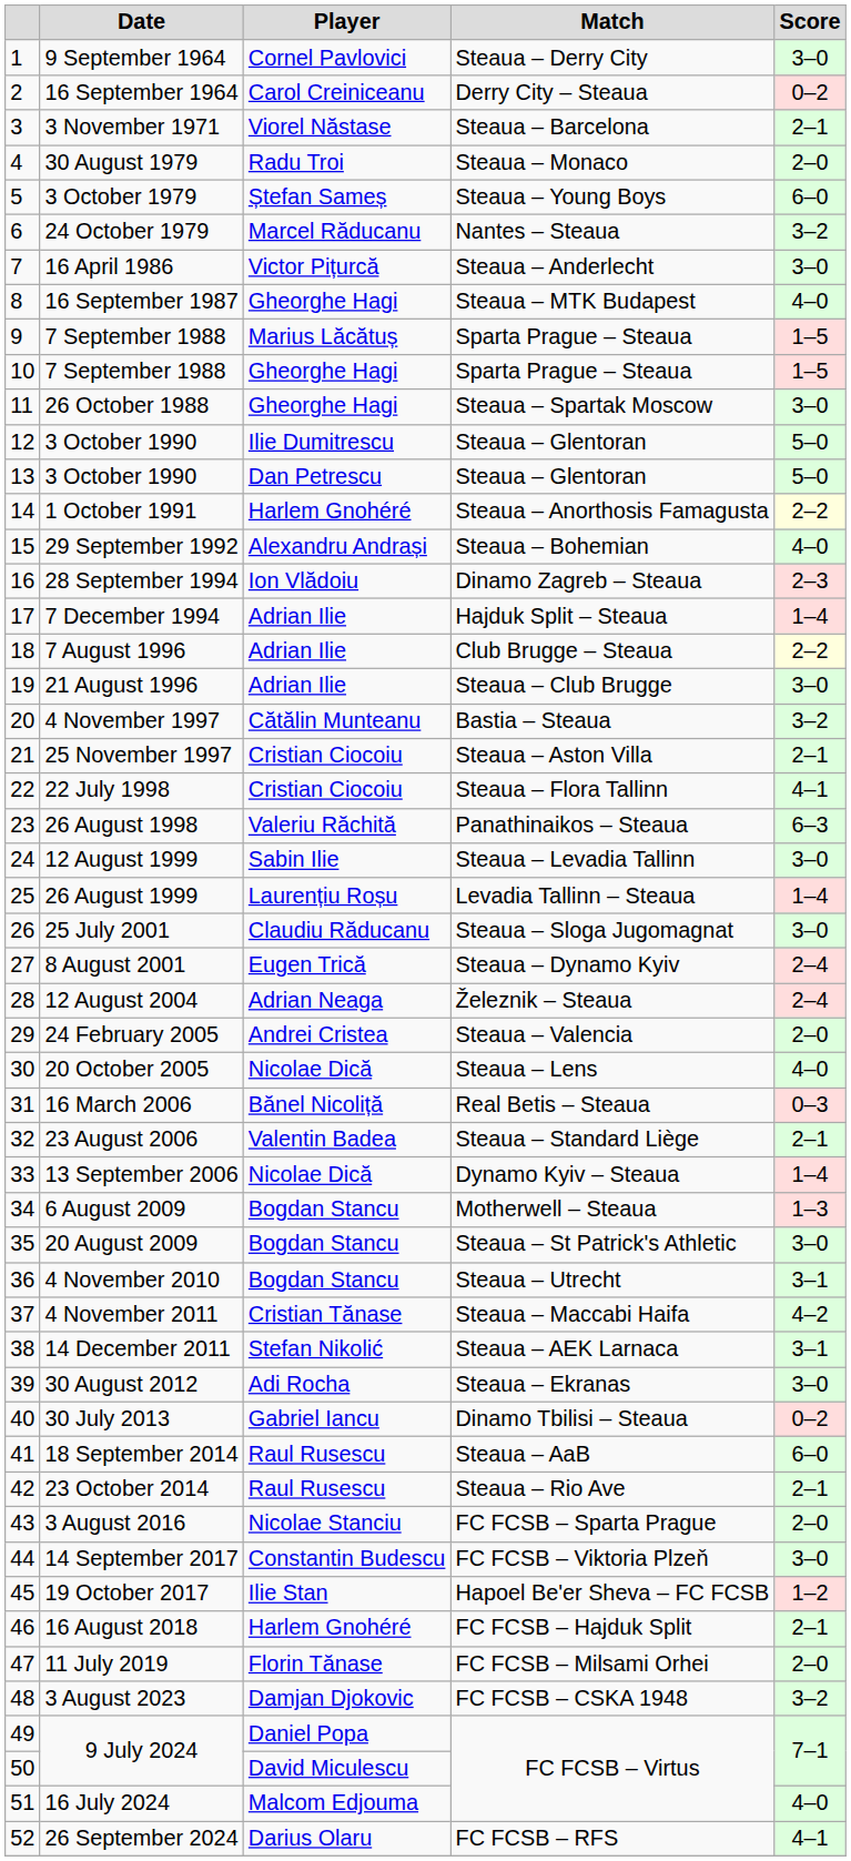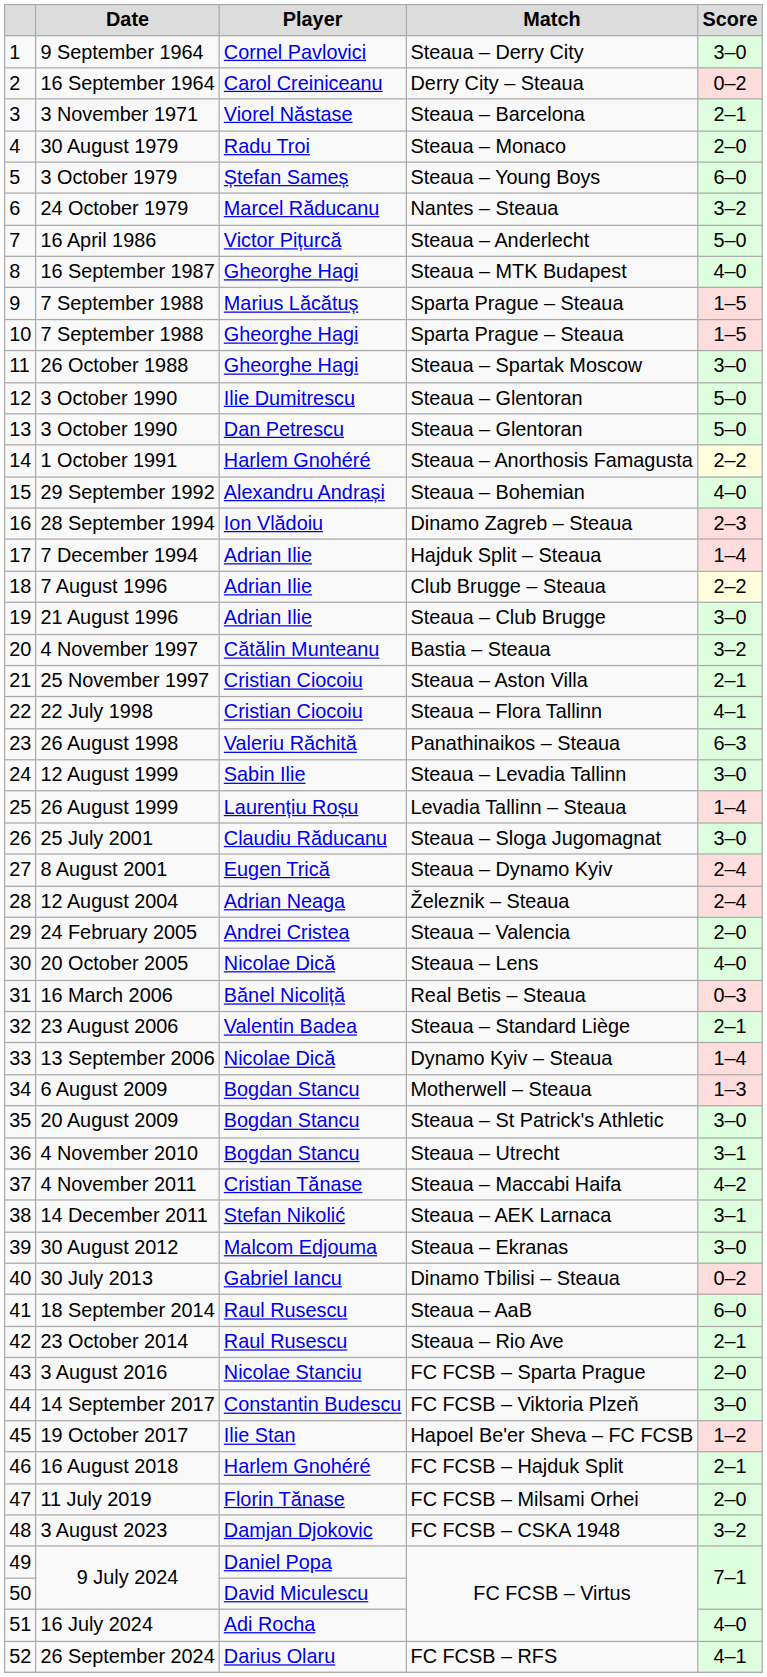16 April 1986 | Score: 3–0 -> 5–0
30 August 2012 | Player: Adi Rocha -> Malcom Edjouma
16 July 2024 | Player: Malcom Edjouma -> Adi Rocha
